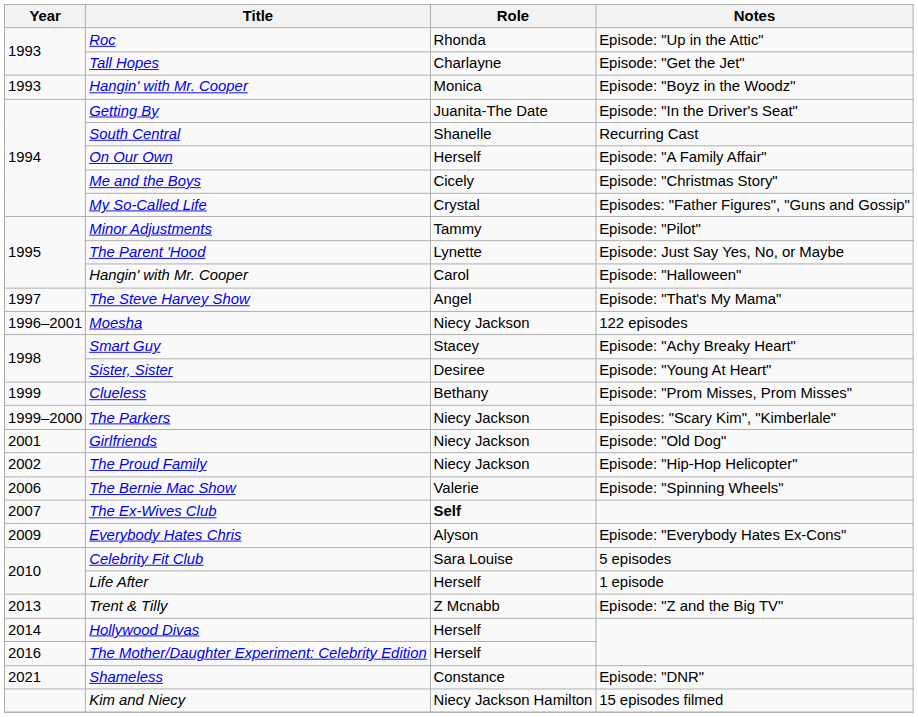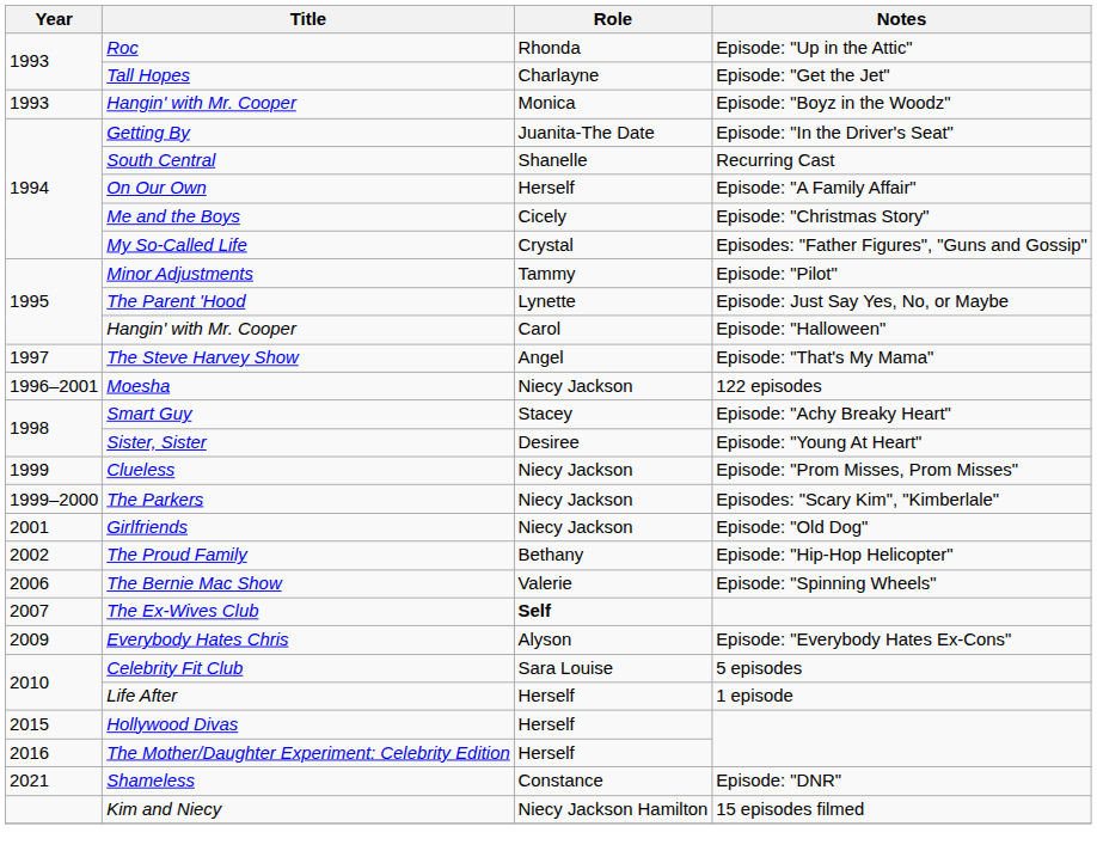Clueless | Role: Bethany -> Niecy Jackson
The Proud Family | Role: Niecy Jackson -> Bethany
- row: 2013 | Trent & Tilly | Z Mcnabb | Episode: "Z and the Big TV"
Hollywood Divas | Year: 2014 -> 2015
